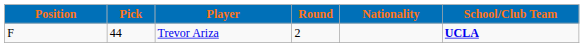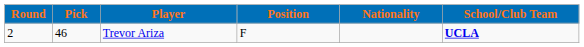columns swapped: Round <-> Position
Trevor Ariza | Pick: 44 -> 46
